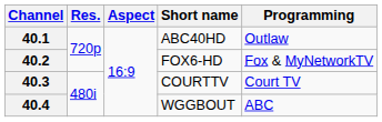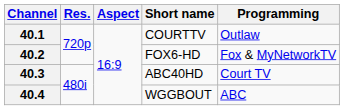40.1 | Short name: ABC40HD -> COURTTV
40.3 | Short name: COURTTV -> ABC40HD
